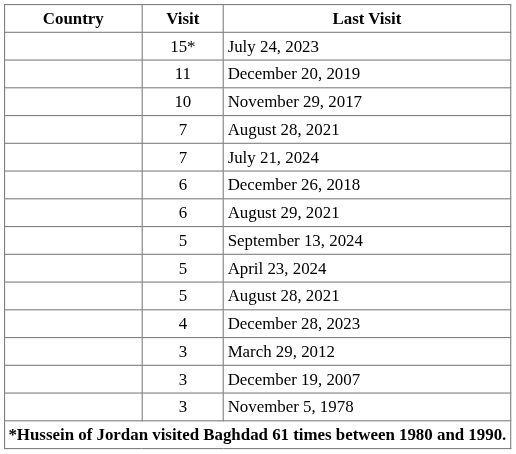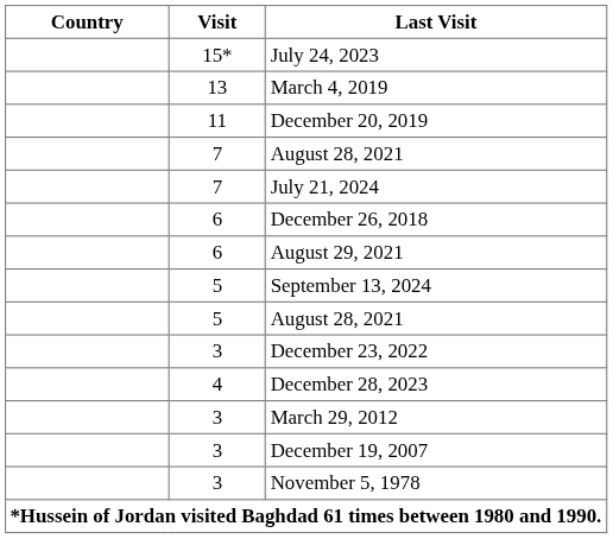+ row: 13 | March 4, 2019
- row: 10 | November 29, 2017
- row: 5 | April 23, 2024
+ row: 3 | December 23, 2022
